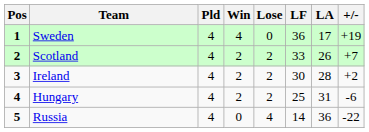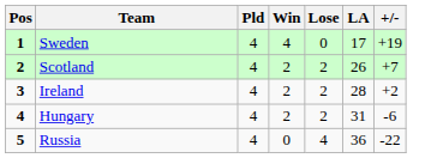- column: LF | 36 | 33 | 30 | 25 | 14
